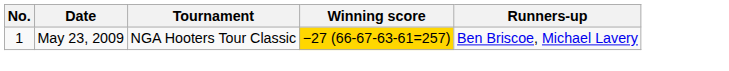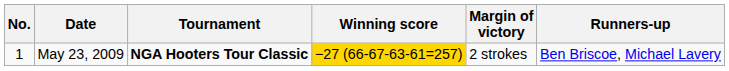+ column: Margin of victory | 2 strokes
May 23, 2009 | Tournament: normal -> bold
